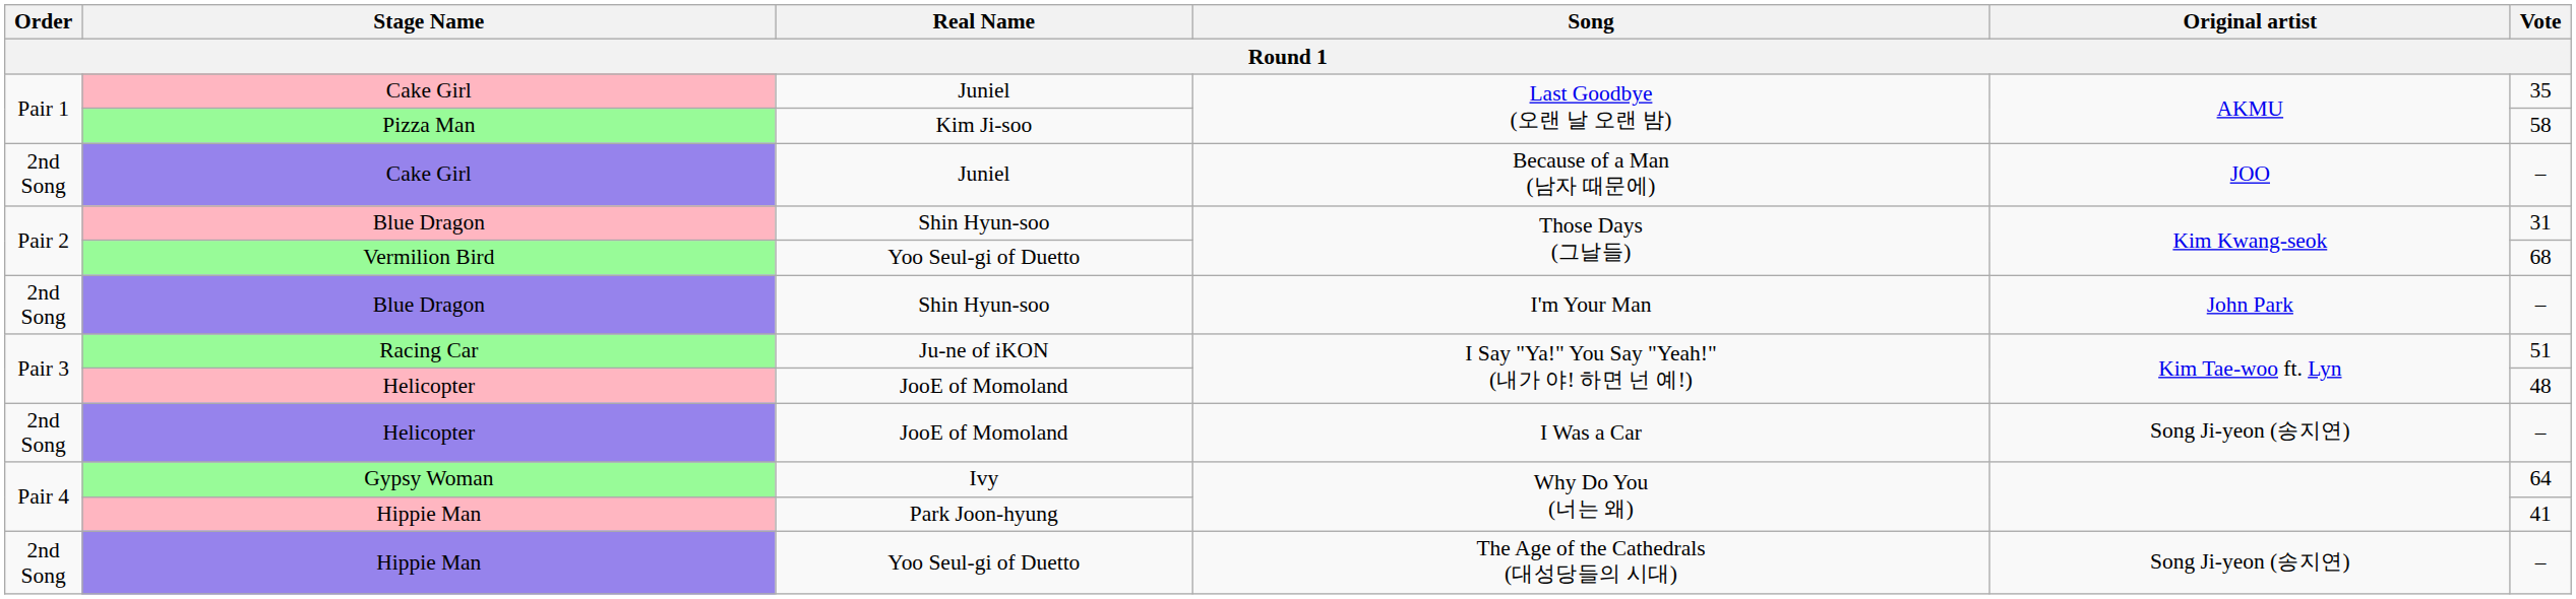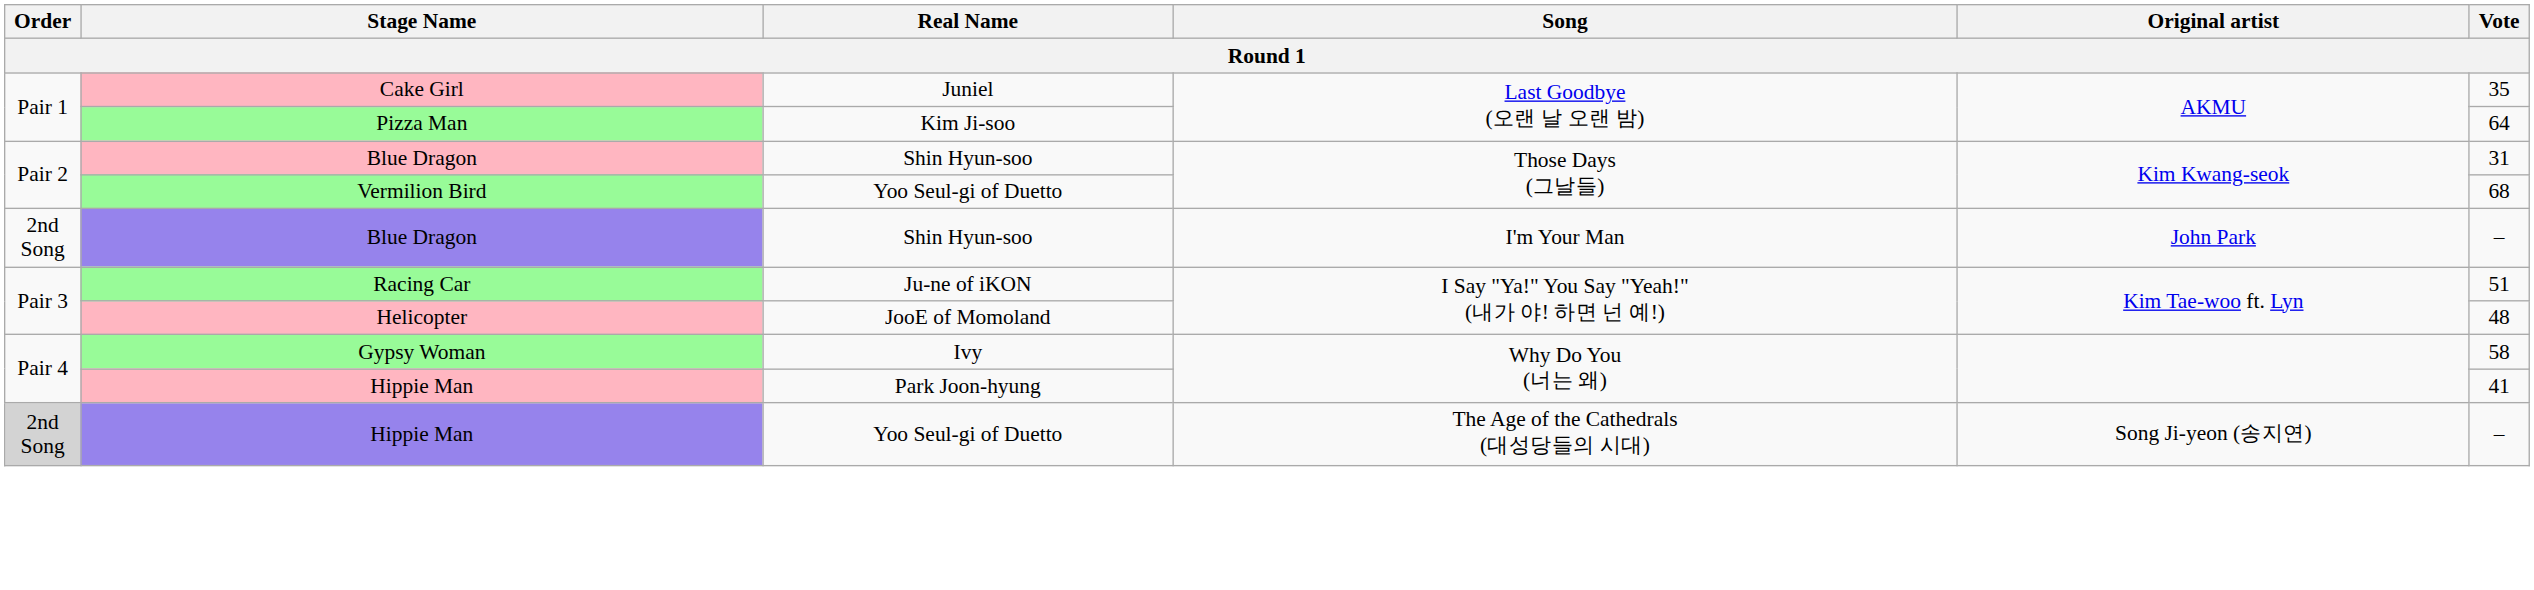Pizza Man | Vote: 58 -> 64
- row: 2nd Song | Cake Girl | Juniel | Because of a Man (남자 때문에) | JOO | –
- row: 2nd Song | Helicopter | JooE of Momoland | I Was a Car | Song Ji-yeon (송지연) | –
Gypsy Woman | Vote: 64 -> 58
Hippie Man / The Age of the Cathedrals (대성당들의 시대) | Order: no background -> lightgrey background
